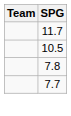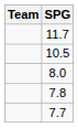+ row: 8.0
